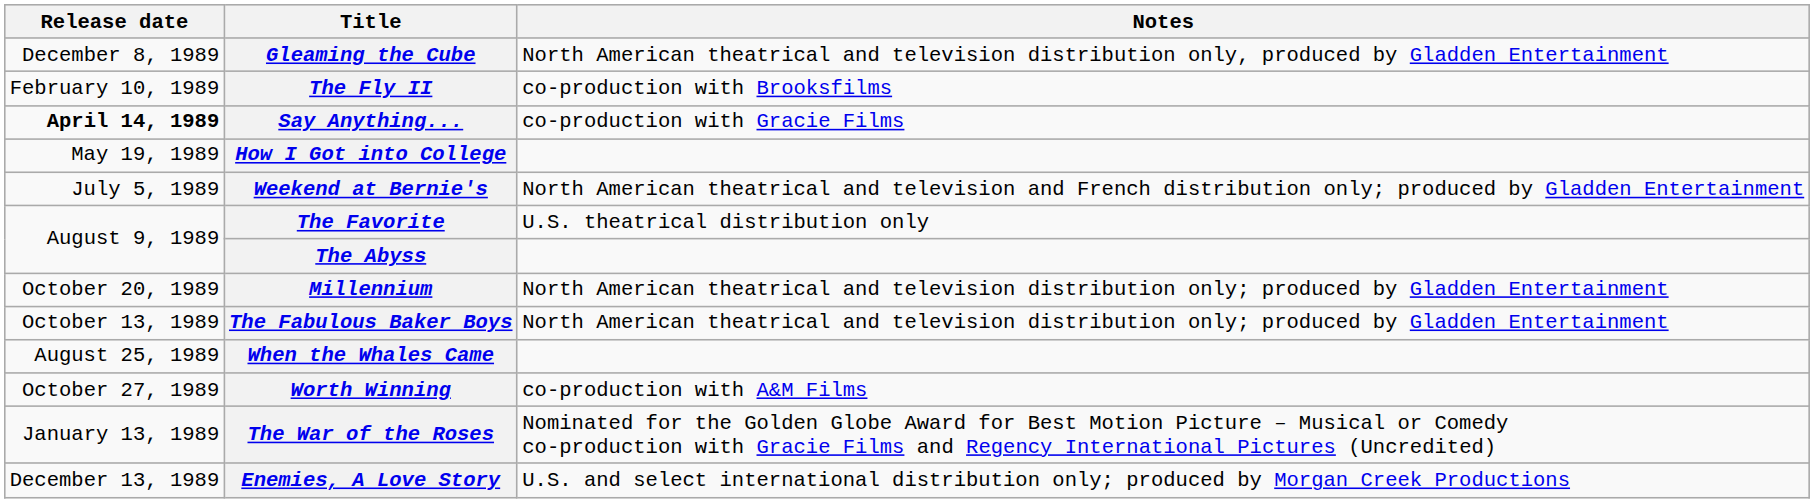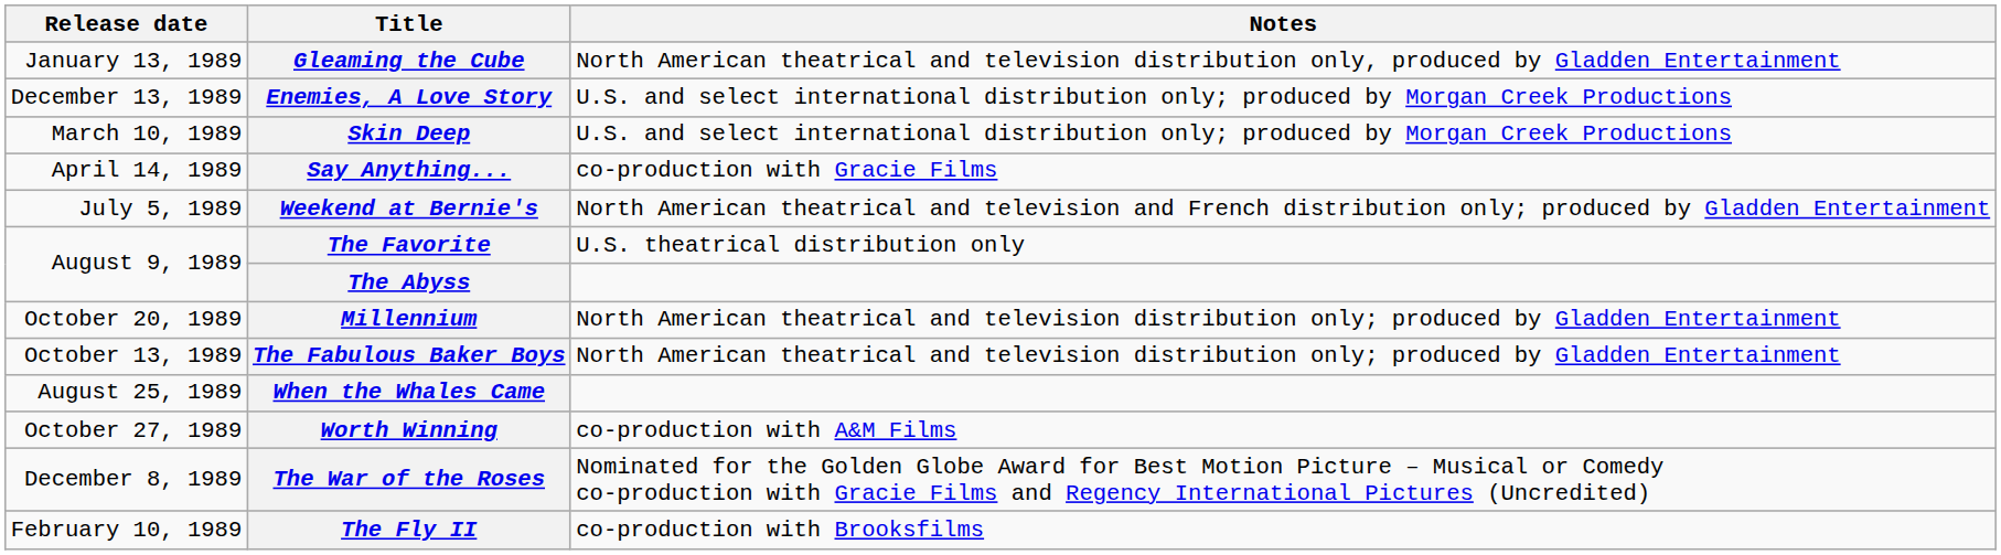Gleaming the Cube | Release date: December 8, 1989 -> January 13, 1989
rows swapped: The Fly II <-> Enemies, A Love Story
+ row: March 10, 1989 | Skin Deep | U.S. and select international distribution only; produced by Morgan Creek Productions
Say Anything... | Release date: bold -> normal
- row: May 19, 1989 | How I Got into College
The War of the Roses | Release date: January 13, 1989 -> December 8, 1989
